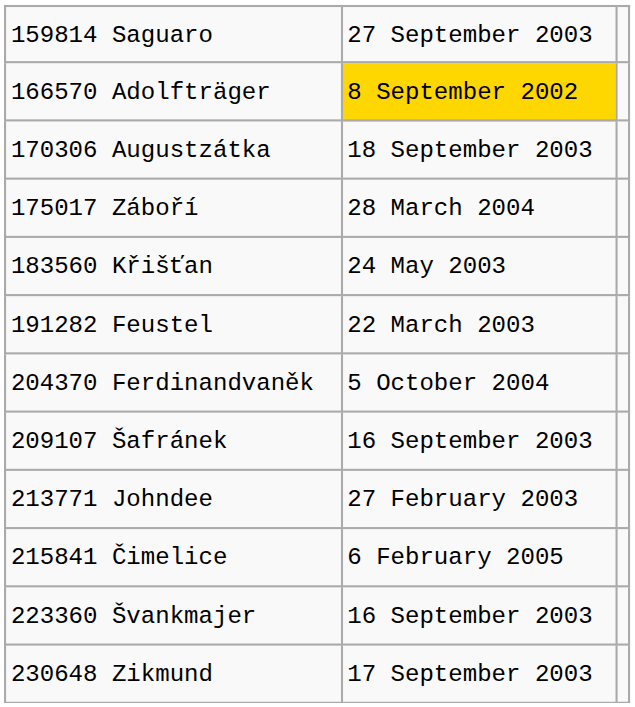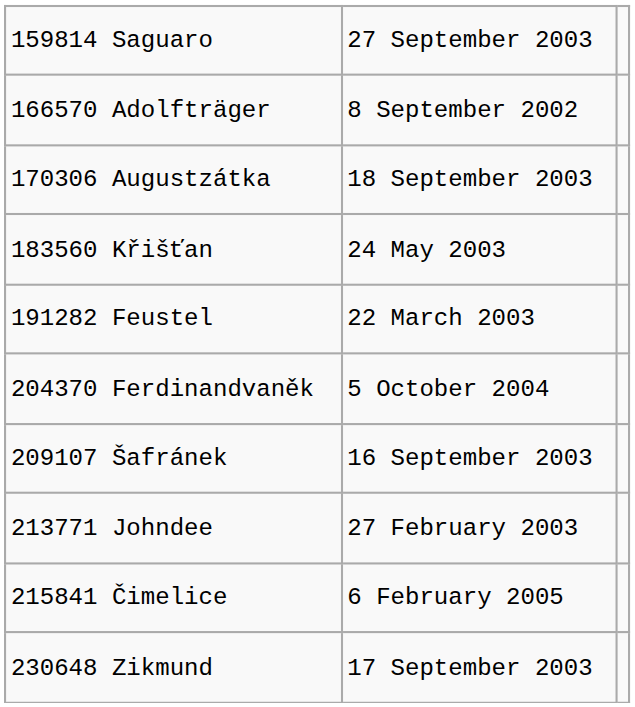166570 Adolfträger | column 2: gold background -> no background
- row: 175017 Záboří | 28 March 2004
- row: 223360 Švankmajer | 16 September 2003
